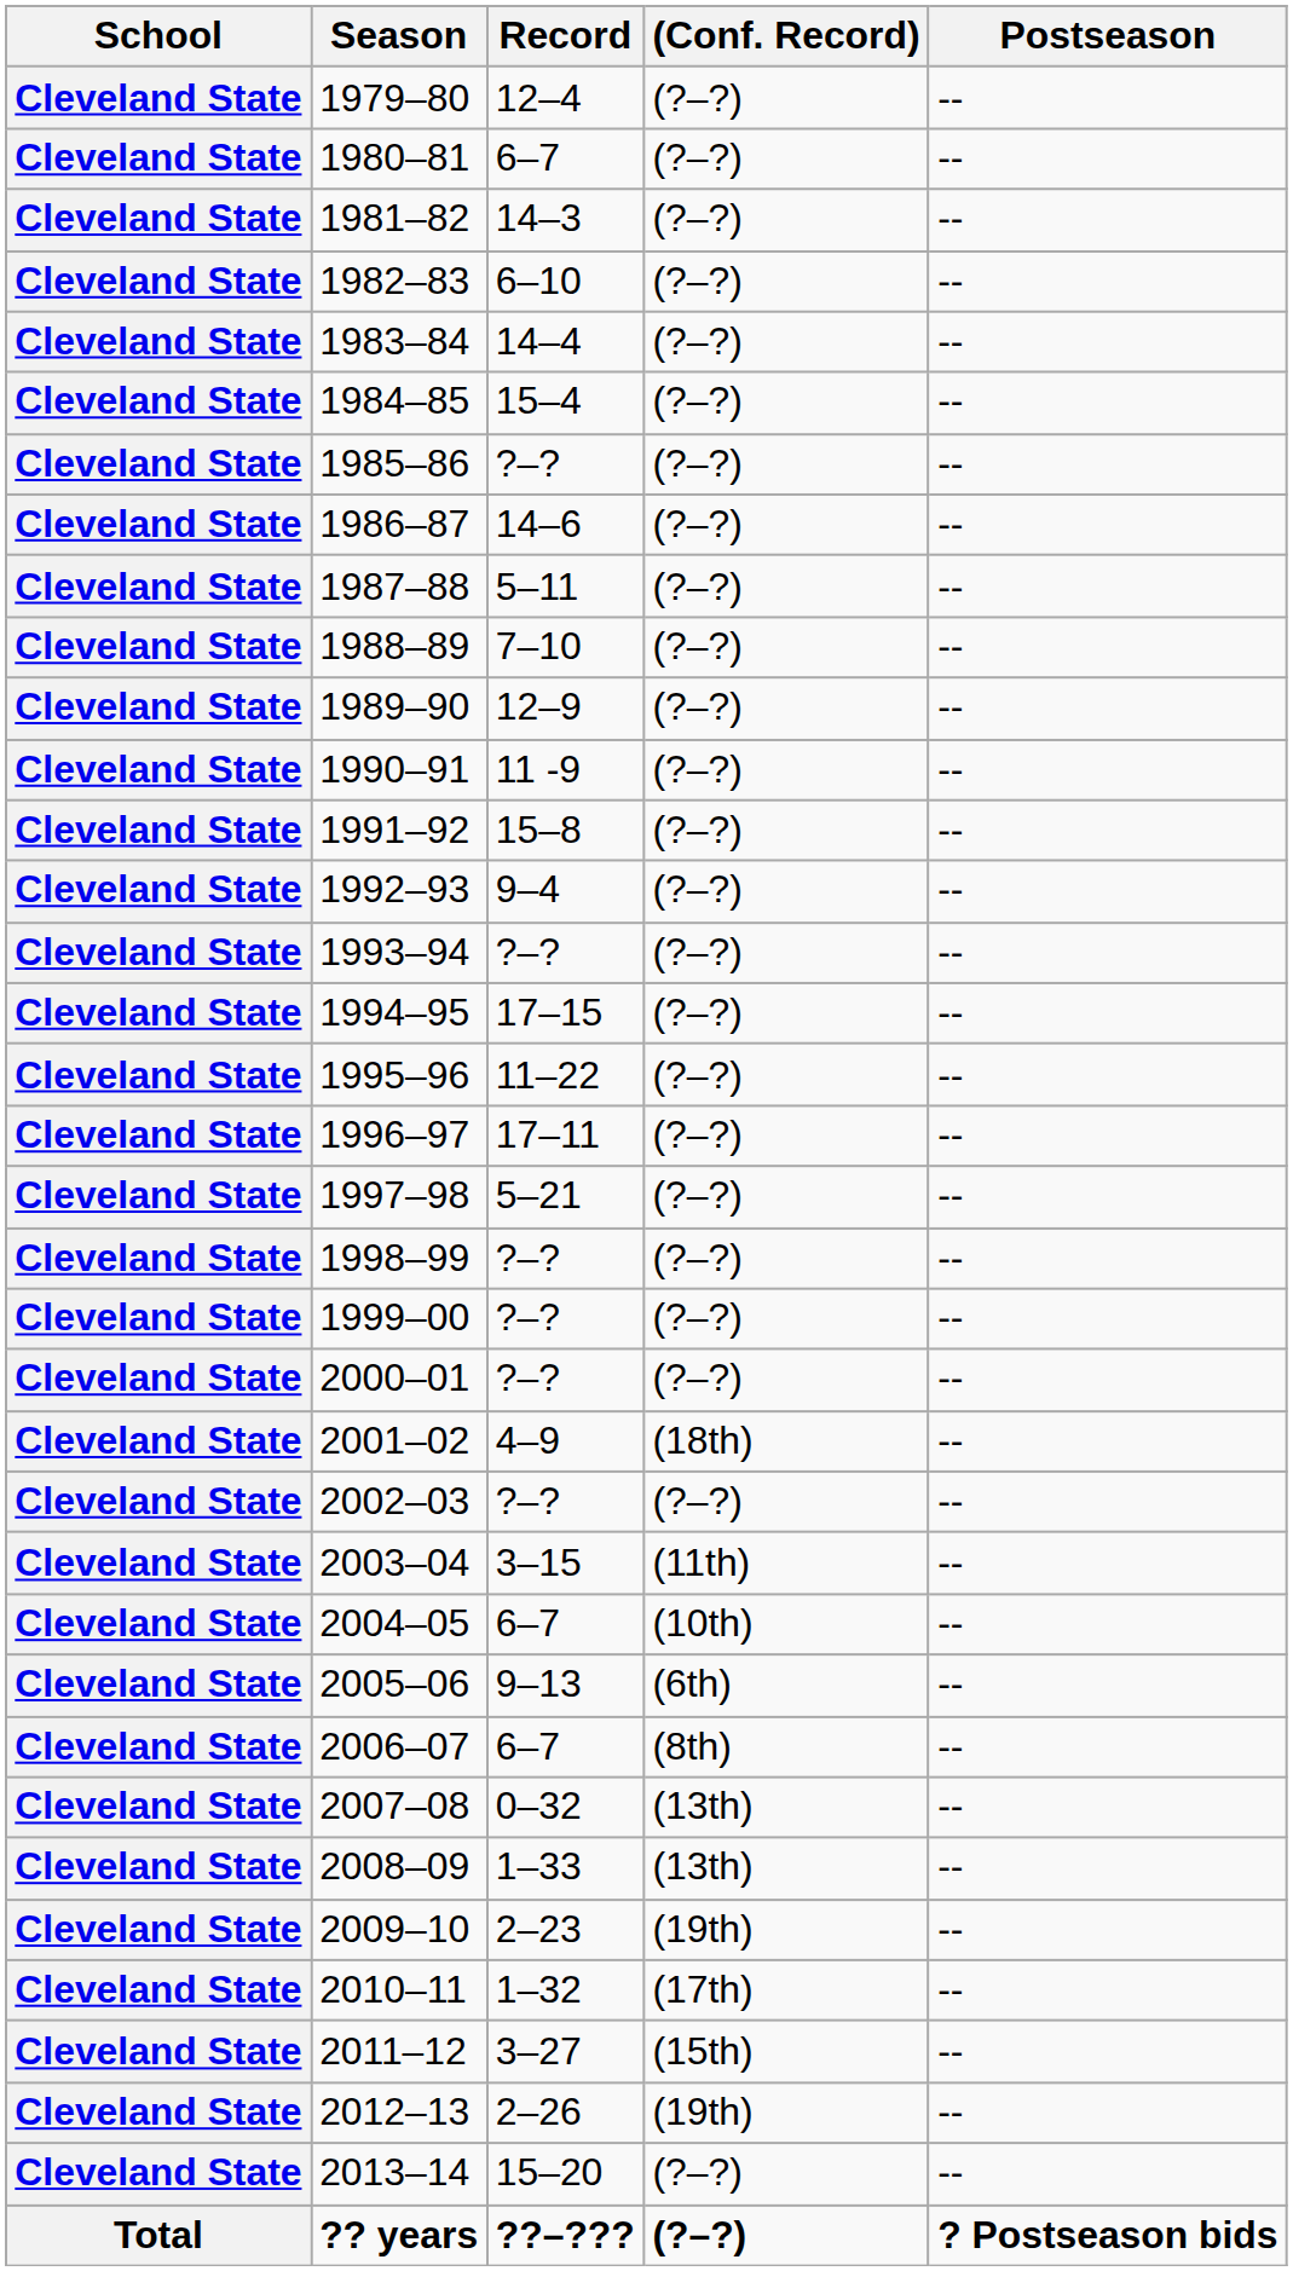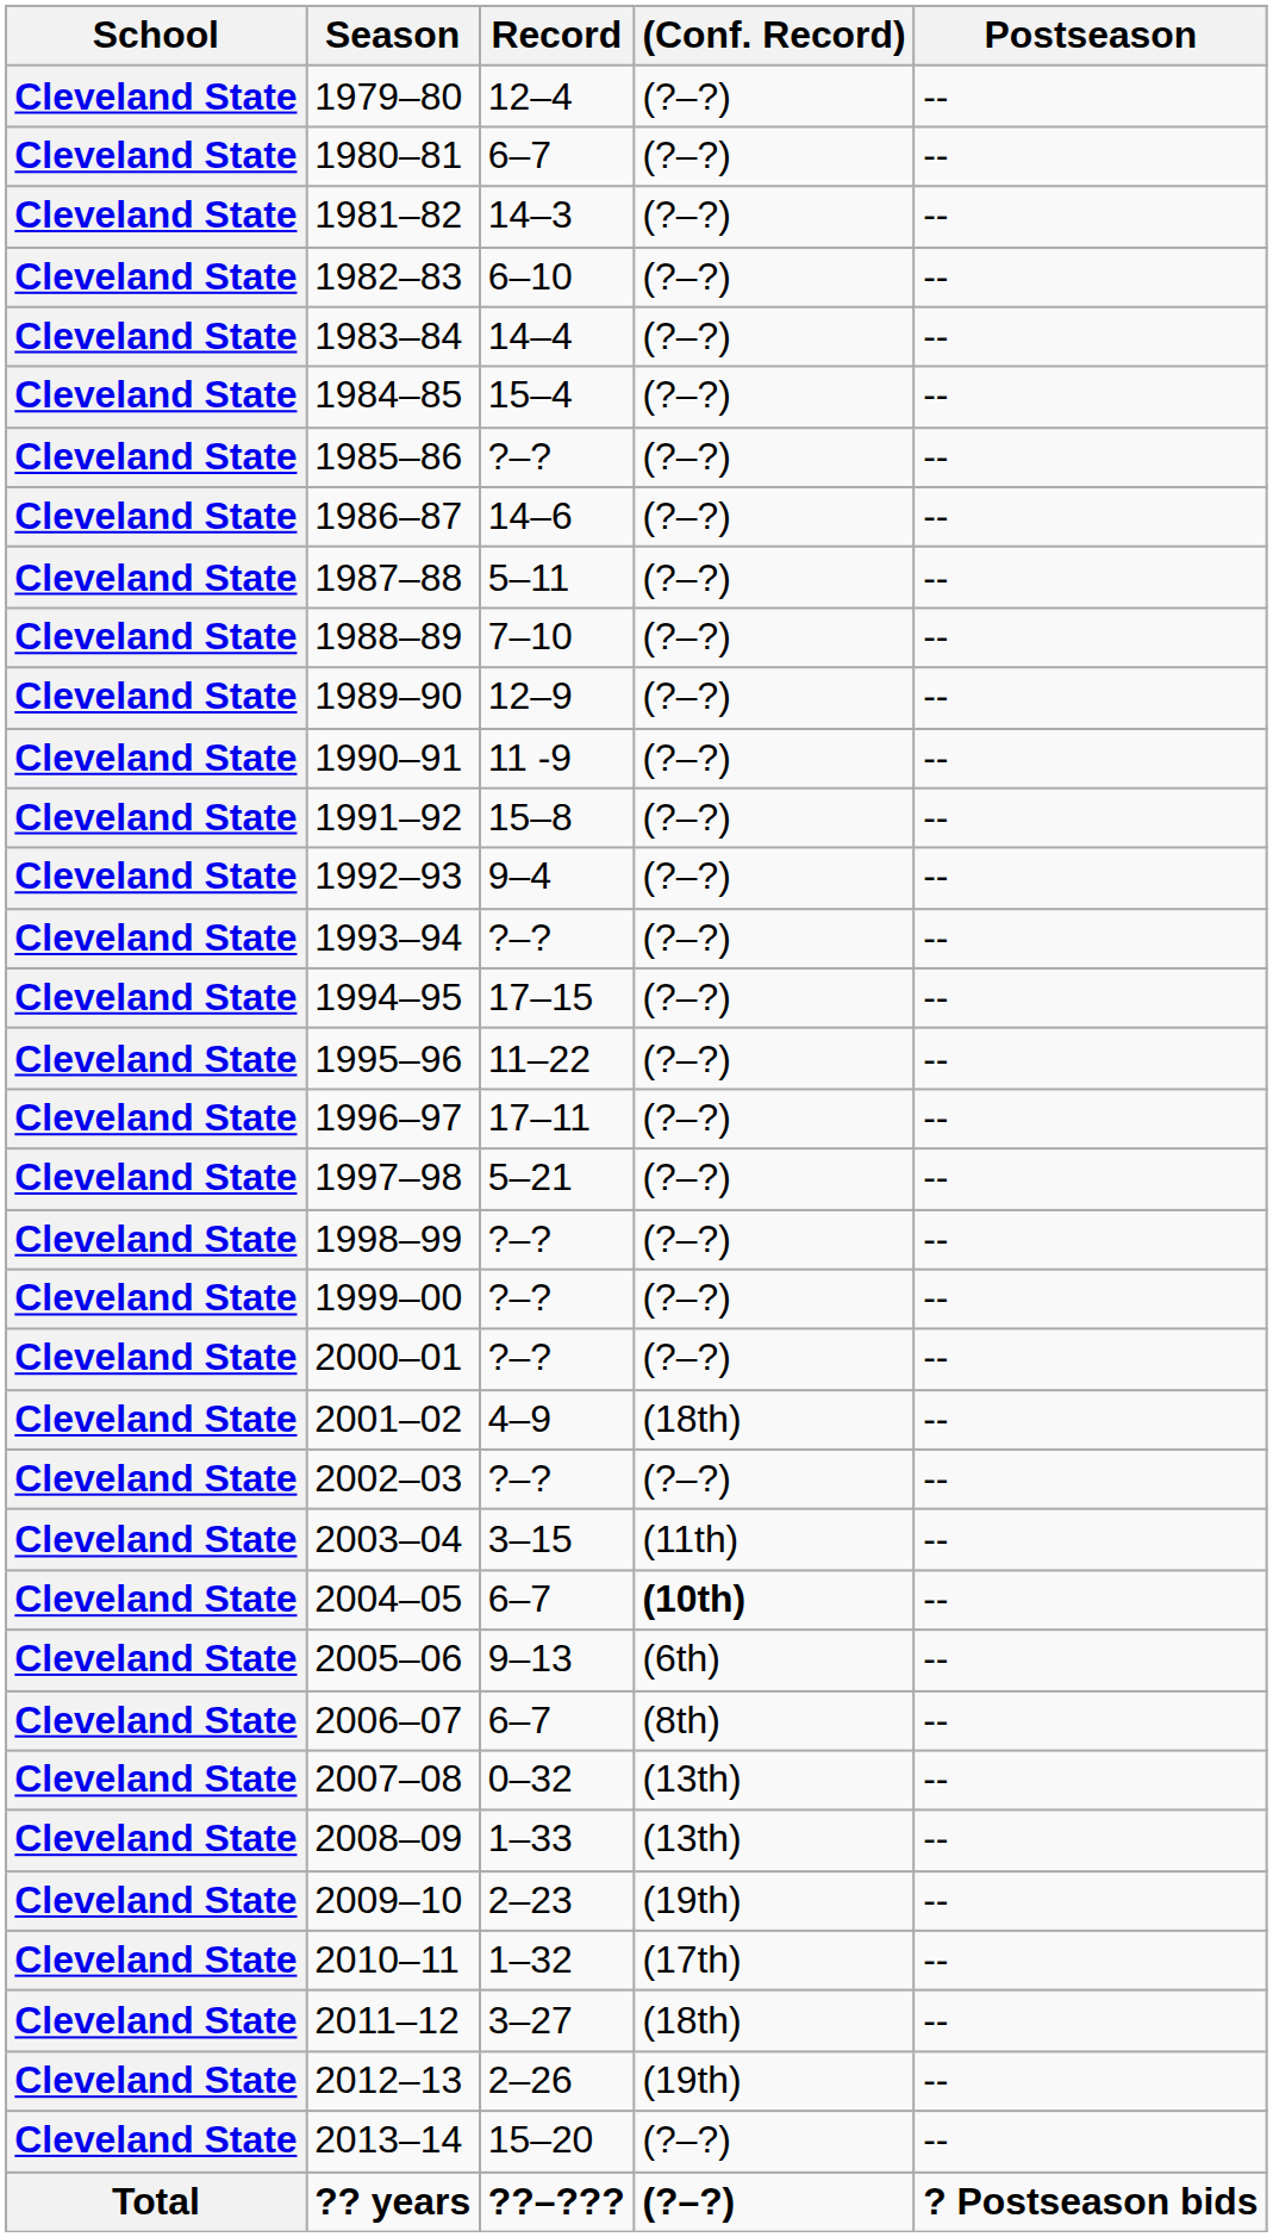2004–05 | (Conf. Record): normal -> bold
2011–12 | (Conf. Record): (15th) -> (18th)
